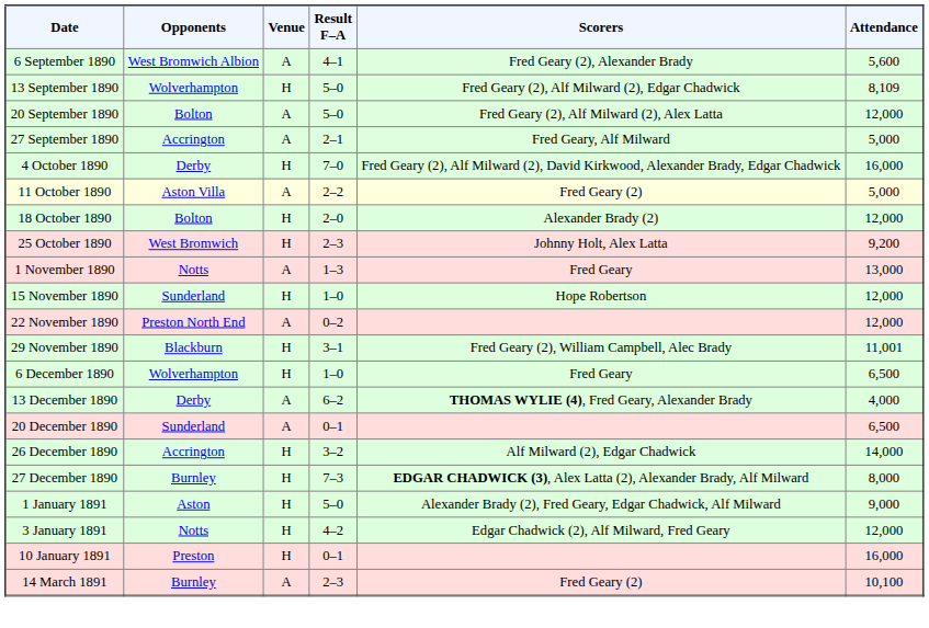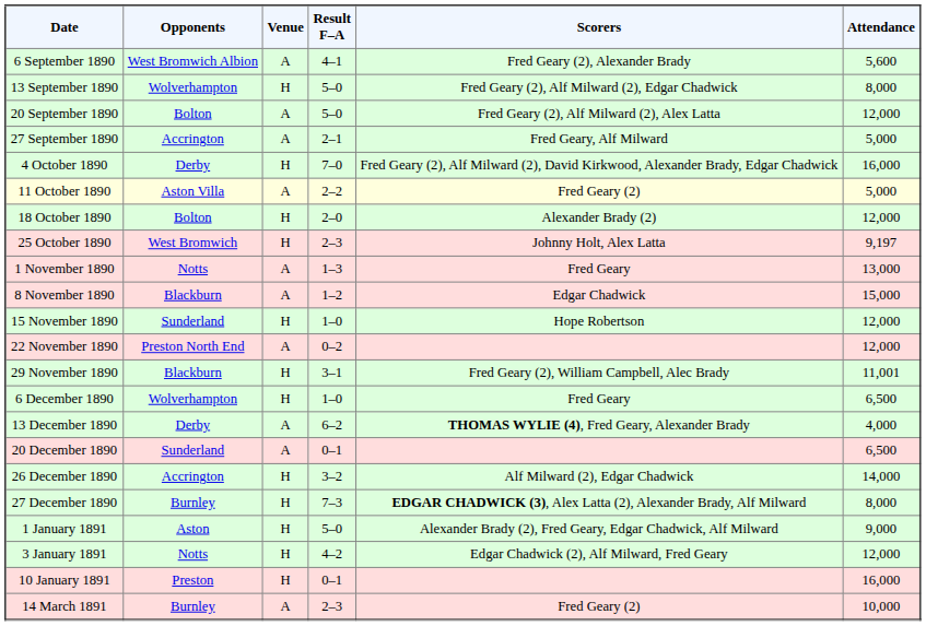13 September 1890 | Attendance: 8,109 -> 8,000
25 October 1890 | Attendance: 9,200 -> 9,197
+ row: 8 November 1890 | Blackburn | A | 1–2 | Edgar Chadwick | 15,000
14 March 1891 | Attendance: 10,100 -> 10,000
